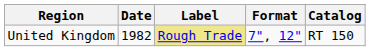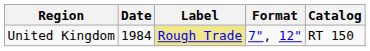United Kingdom | Date: 1982 -> 1984
